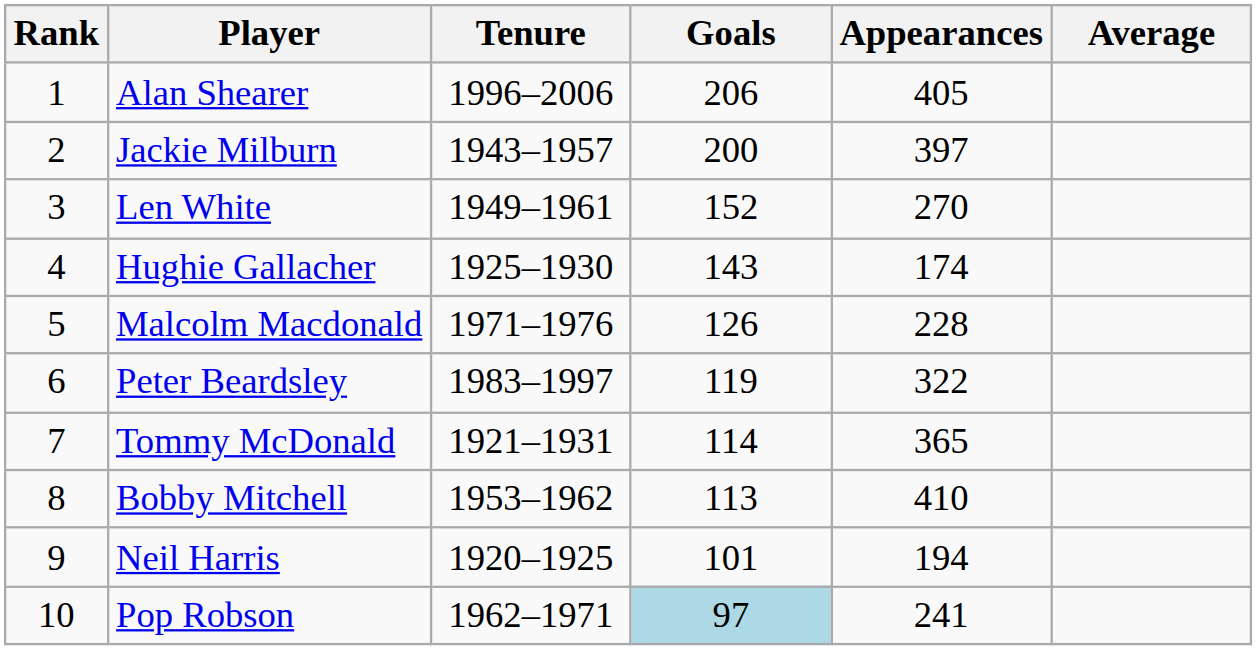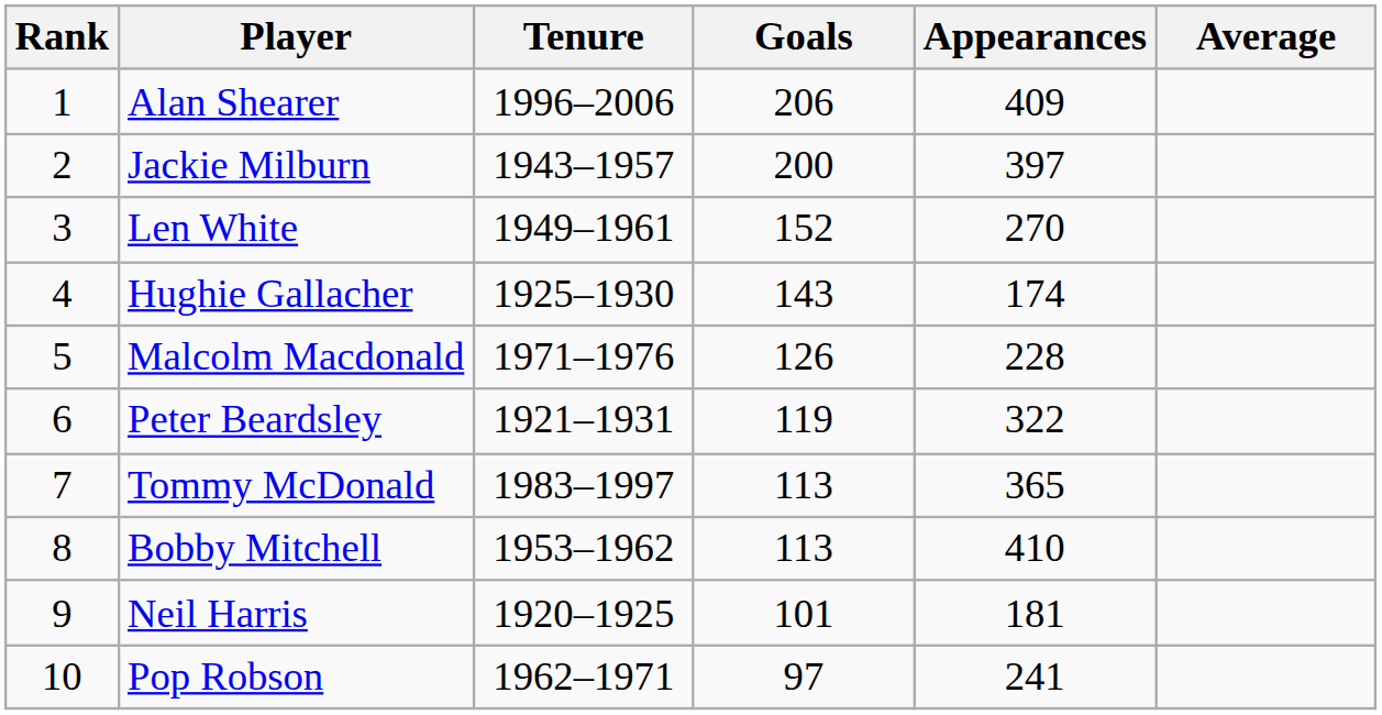Alan Shearer | Appearances: 405 -> 409
Peter Beardsley | Tenure: 1983–1997 -> 1921–1931
Tommy McDonald | Tenure: 1921–1931 -> 1983–1997
Tommy McDonald | Goals: 114 -> 113
Neil Harris | Appearances: 194 -> 181
Pop Robson | Goals: lightblue background -> no background
